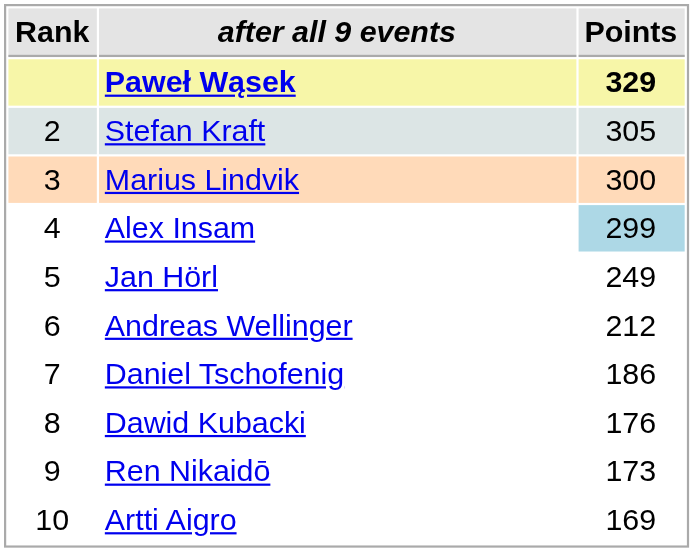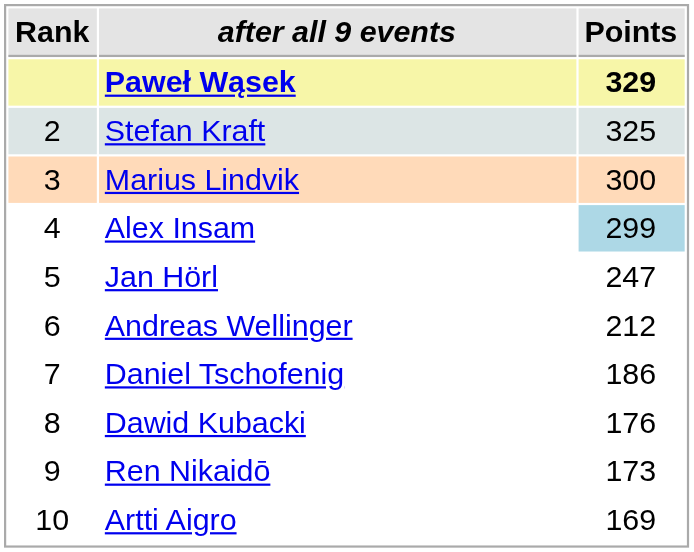Stefan Kraft | Points: 305 -> 325
Jan Hörl | Points: 249 -> 247
